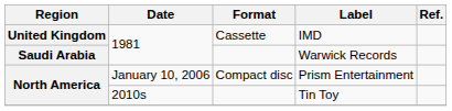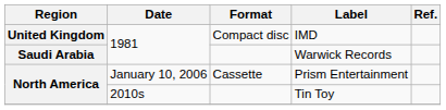IMD | Format: Cassette -> Compact disc
Prism Entertainment | Format: Compact disc -> Cassette
